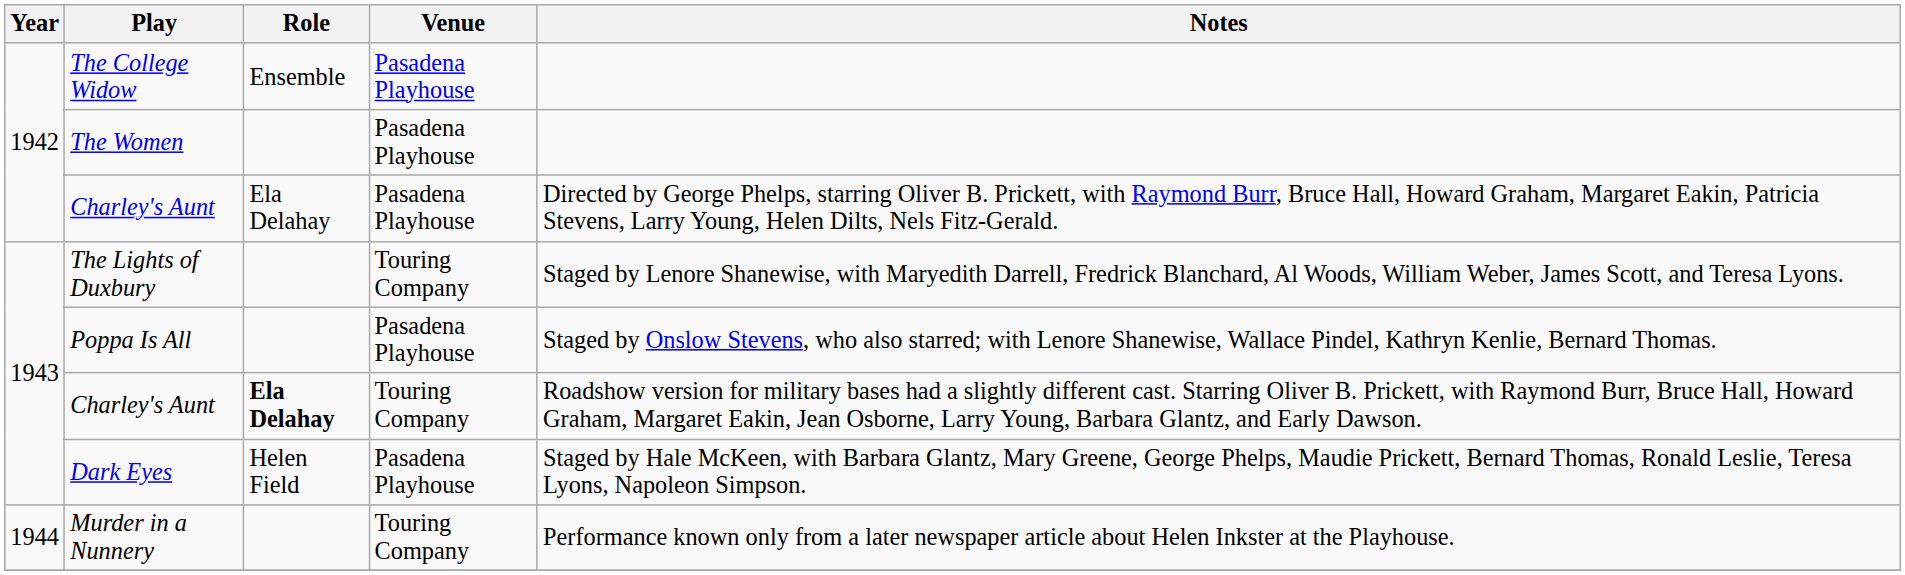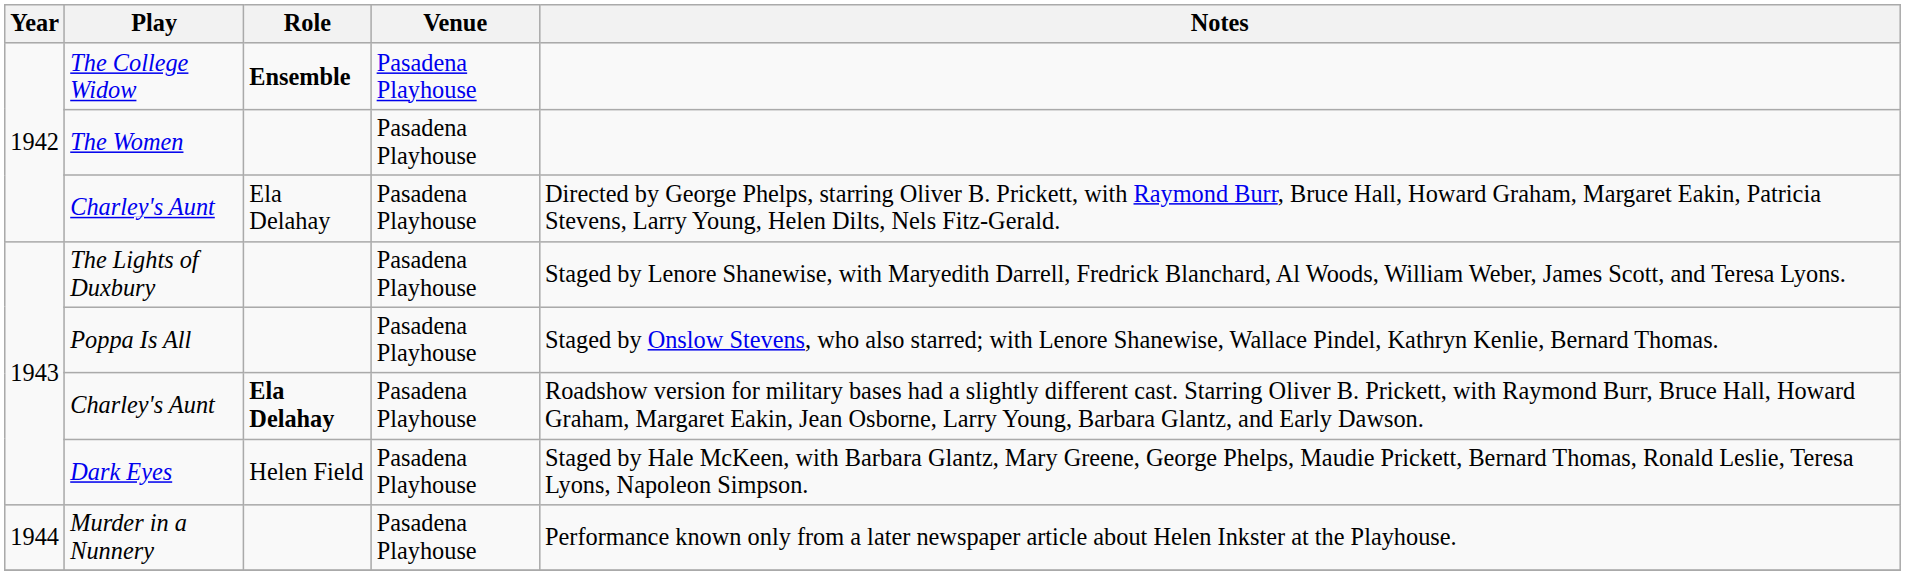The College Widow | Role: normal -> bold
The Lights of Duxbury | Venue: Touring Company -> Pasadena Playhouse
1943 / Charley's Aunt | Venue: Touring Company -> Pasadena Playhouse
Murder in a Nunnery | Venue: Touring Company -> Pasadena Playhouse
